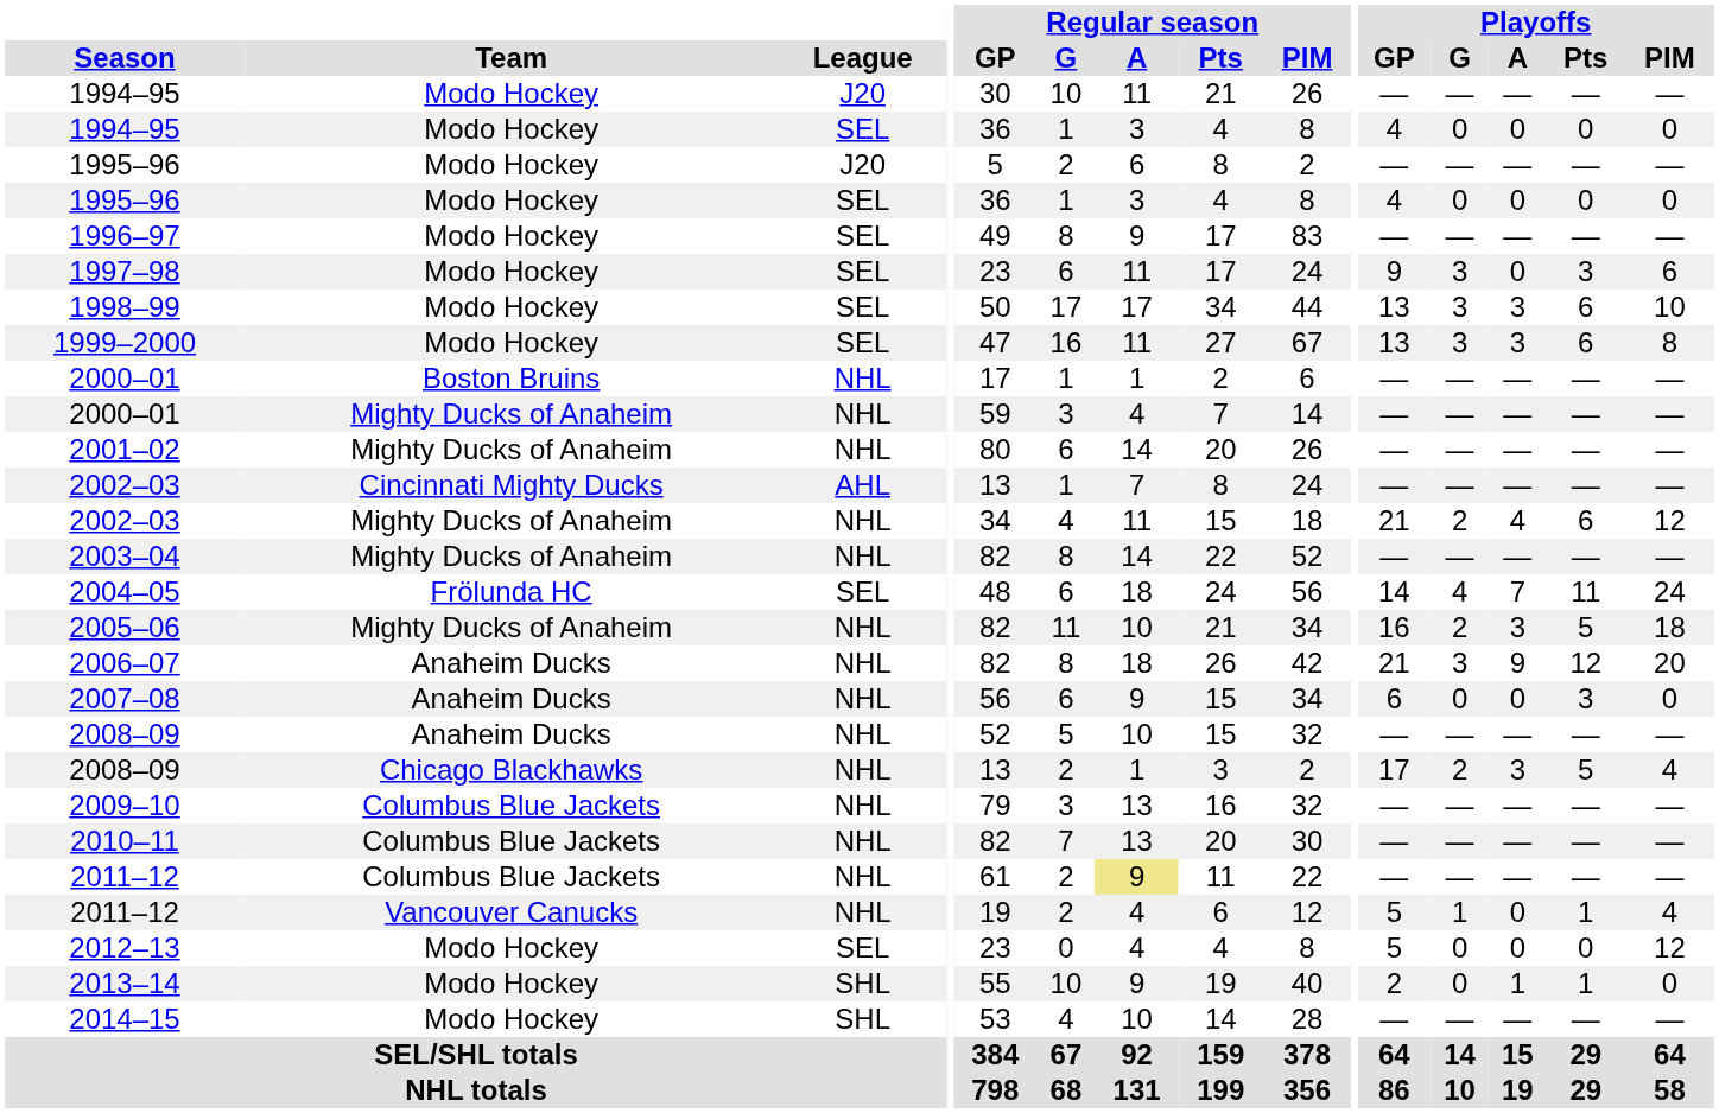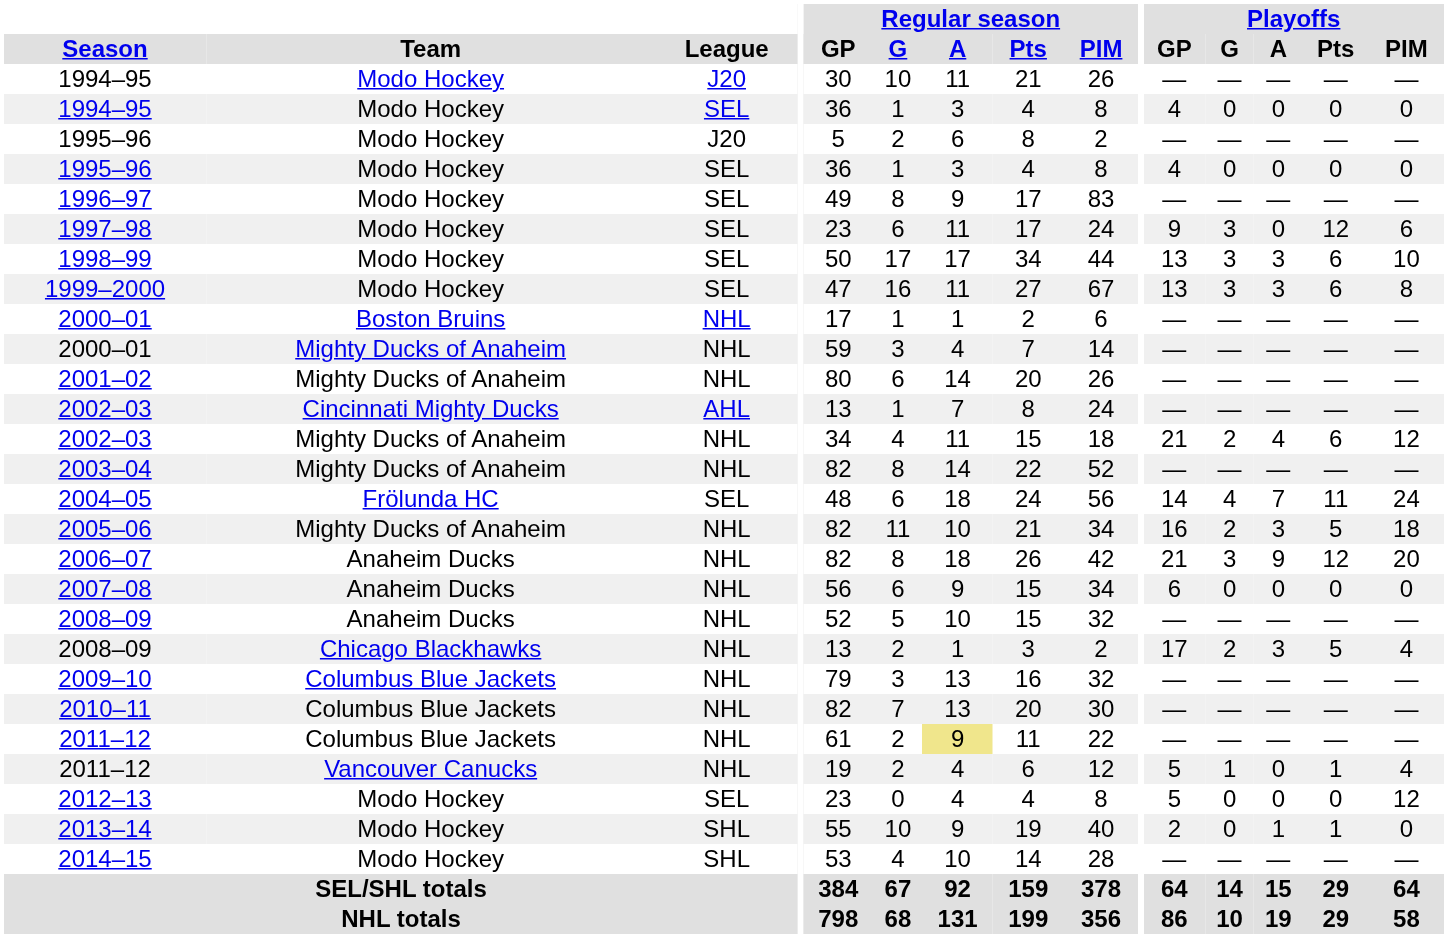1997–98 | Playoffs / Pts: 3 -> 12
2007–08 | Playoffs / Pts: 3 -> 0
